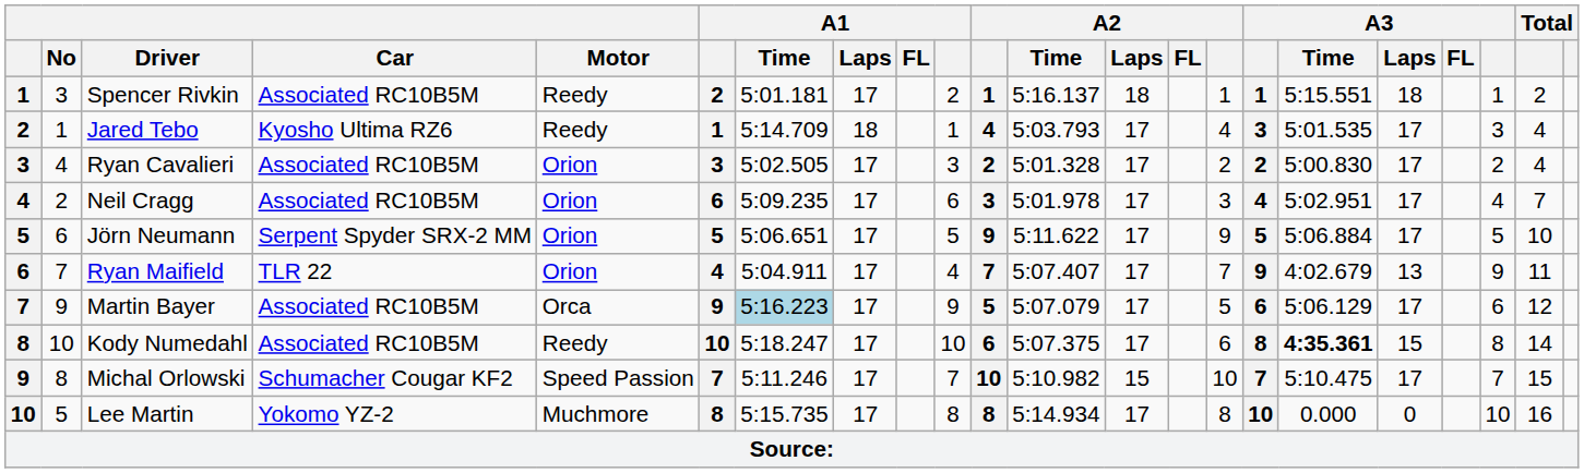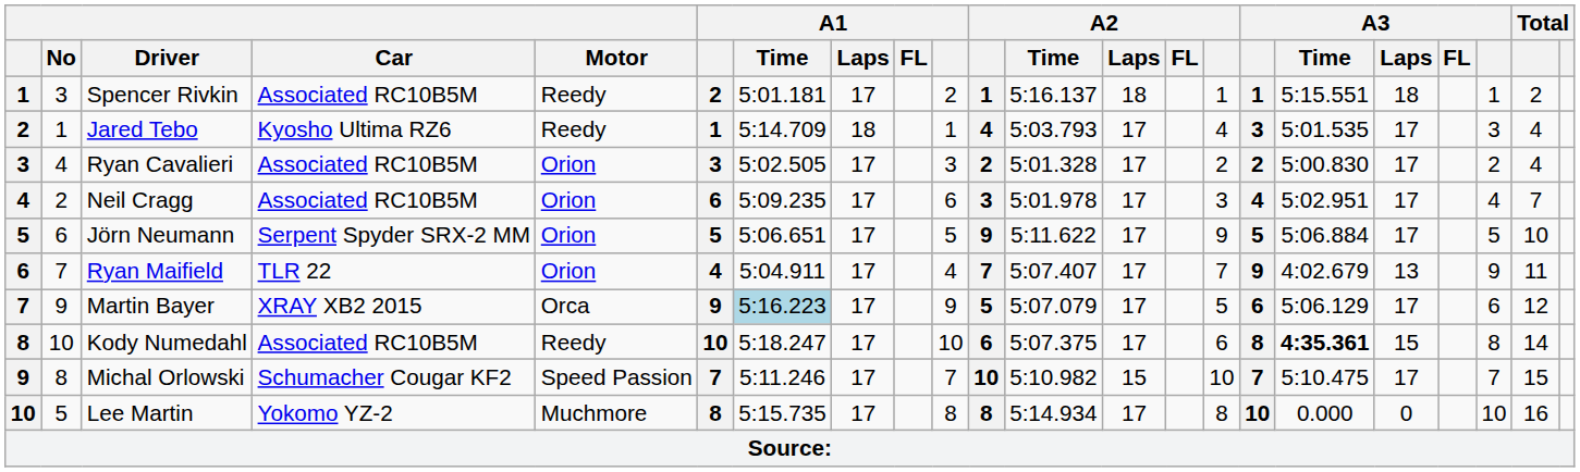Martin Bayer | Car: Associated RC10B5M -> XRAY XB2 2015
